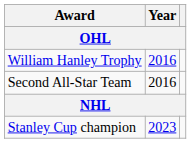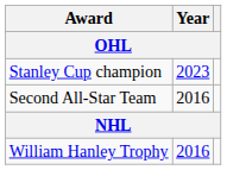rows swapped: William Hanley Trophy <-> Stanley Cup champion
